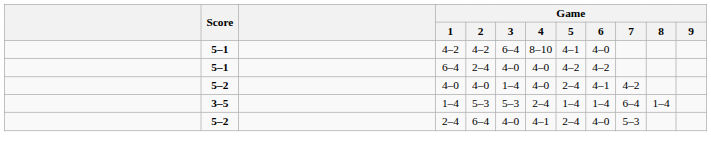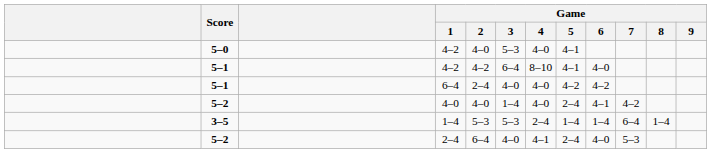+ row: 5–0 | 4–2 | 4–0 | 5–3 | 4–0 | 4–1
